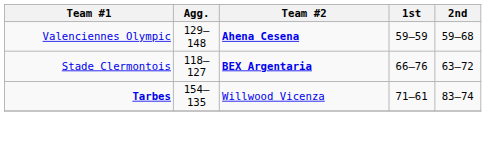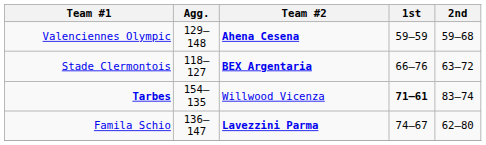Tarbes | 1st: normal -> bold
+ row: Famila Schio | 136–147 | Lavezzini Parma | 74–67 | 62–80
